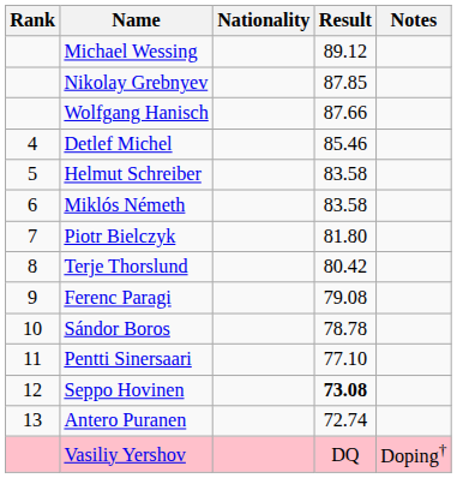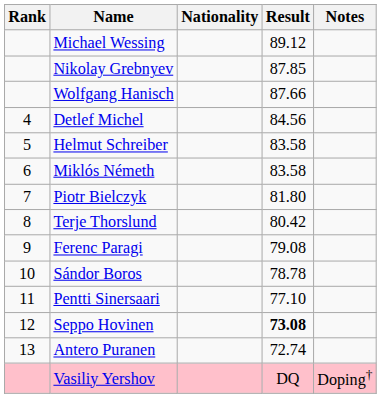Detlef Michel | Result: 85.46 -> 84.56
